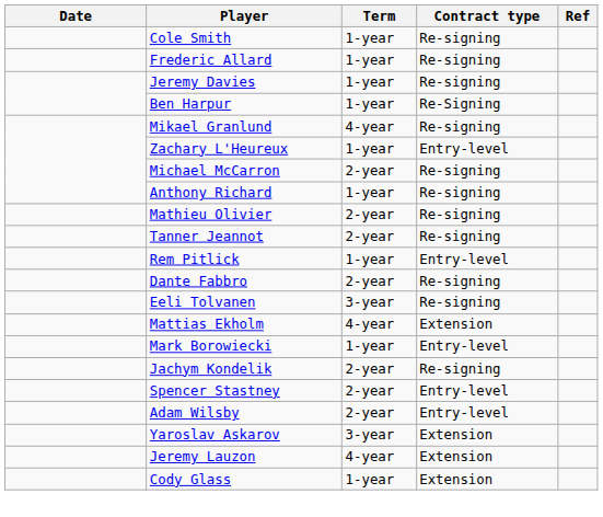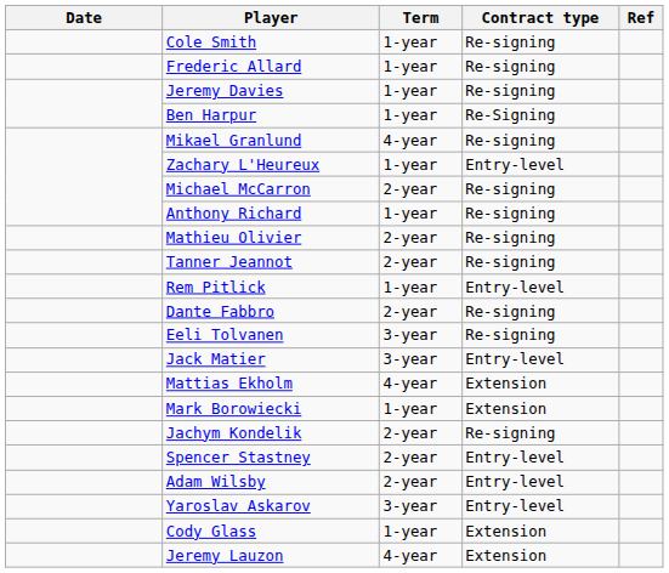+ row: Jack Matier | 3-year | Entry-level
Mark Borowiecki | Contract type: Entry-level -> Extension
Yaroslav Askarov | Contract type: Extension -> Entry-level
rows swapped: Jeremy Lauzon <-> Cody Glass
